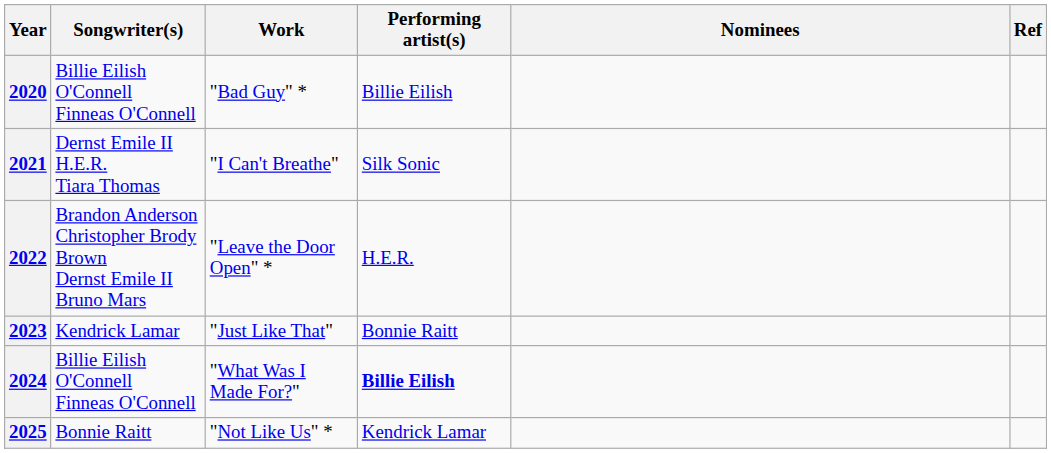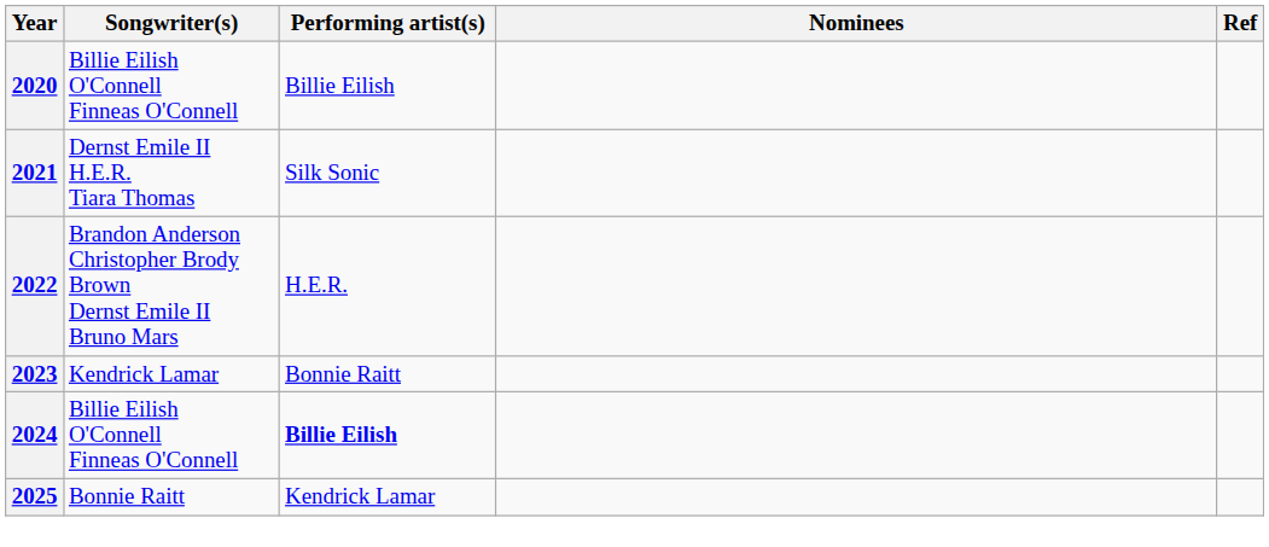- column: Work | "Bad Guy" * | "I Can't Breathe" | "Leave the Door Open" * | "Just Like That" | "What Was I Made For?" | "Not Like Us" *
